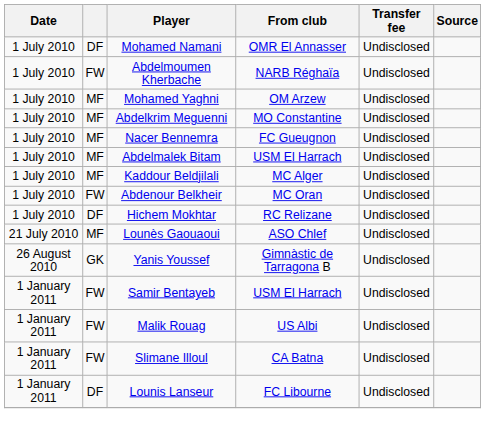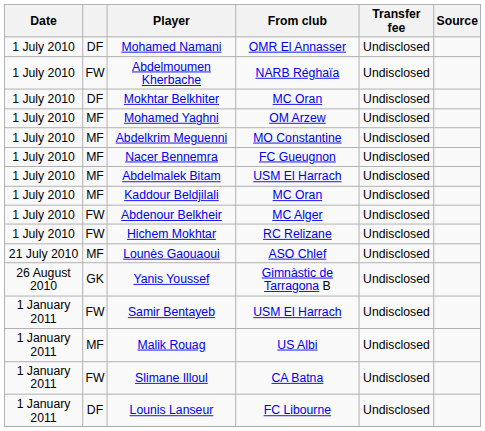+ row: 1 July 2010 | DF | Mokhtar Belkhiter | MC Oran | Undisclosed
Kaddour Beldjilali | From club: MC Alger -> MC Oran
Abdenour Belkheir | From club: MC Oran -> MC Alger
Hichem Mokhtar | column 2: DF -> FW
Malik Rouag | column 2: FW -> MF
